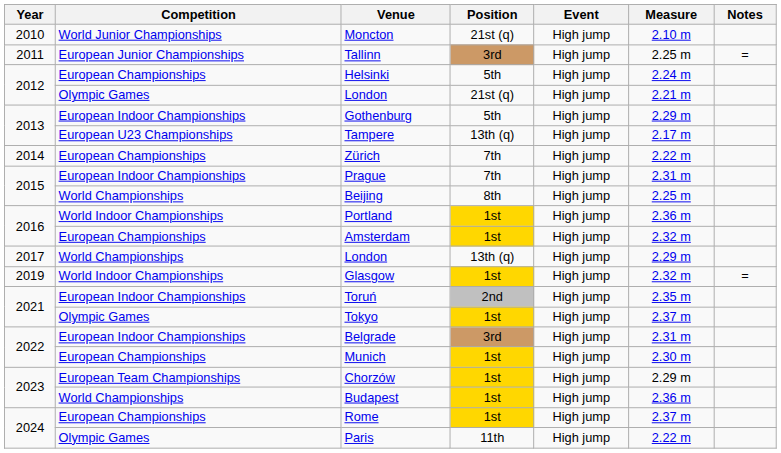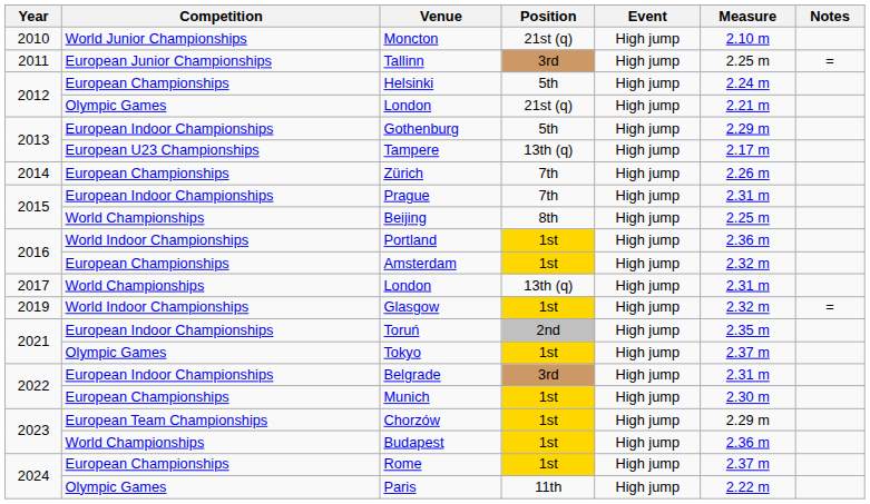Zürich | Measure: 2.22 m -> 2.26 m
2017 / London | Measure: 2.29 m -> 2.31 m
